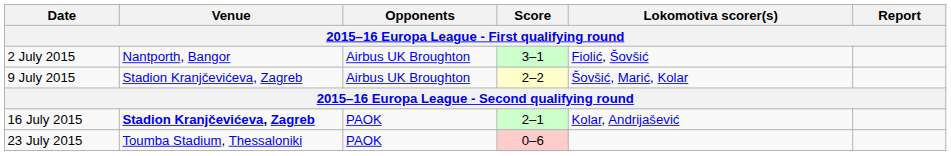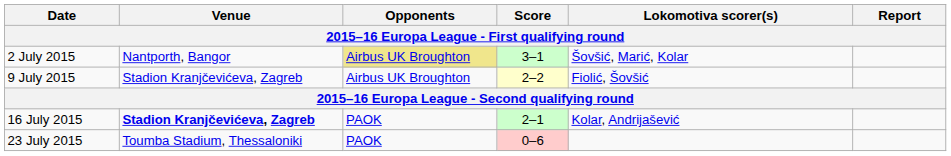2 July 2015 | Opponents: no background -> khaki background
2 July 2015 | Lokomotiva scorer(s): Fiolić, Šovšić -> Šovšić, Marić, Kolar
9 July 2015 | Lokomotiva scorer(s): Šovšić, Marić, Kolar -> Fiolić, Šovšić
